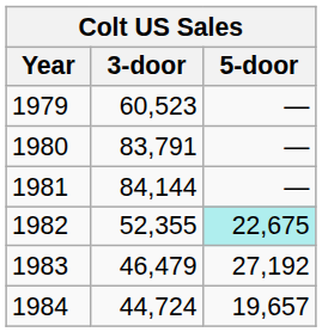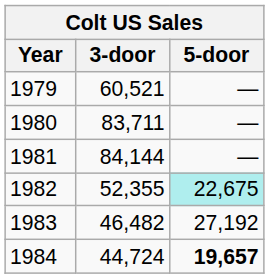1979 | 3-door: 60,523 -> 60,521
1980 | 3-door: 83,791 -> 83,711
1983 | 3-door: 46,479 -> 46,482
1984 | 5-door: normal -> bold
